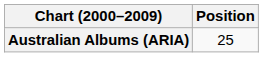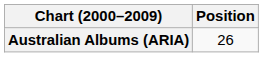Australian Albums (ARIA) | Position: 25 -> 26
